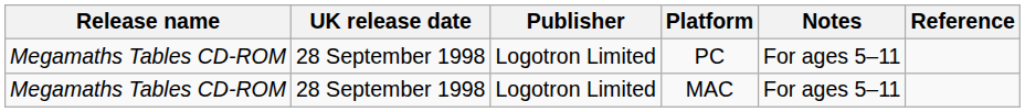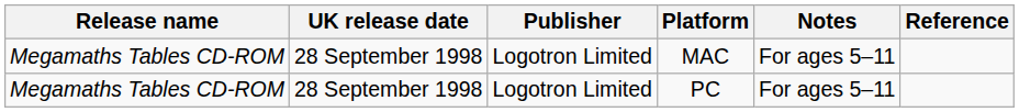rows swapped: MAC <-> PC
